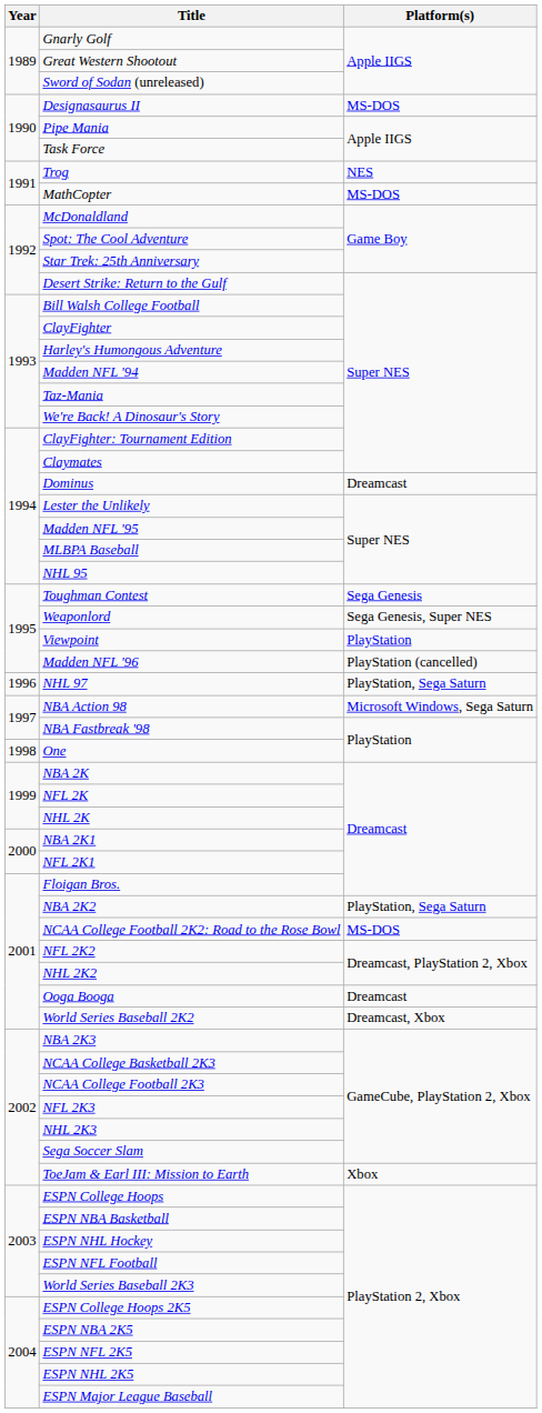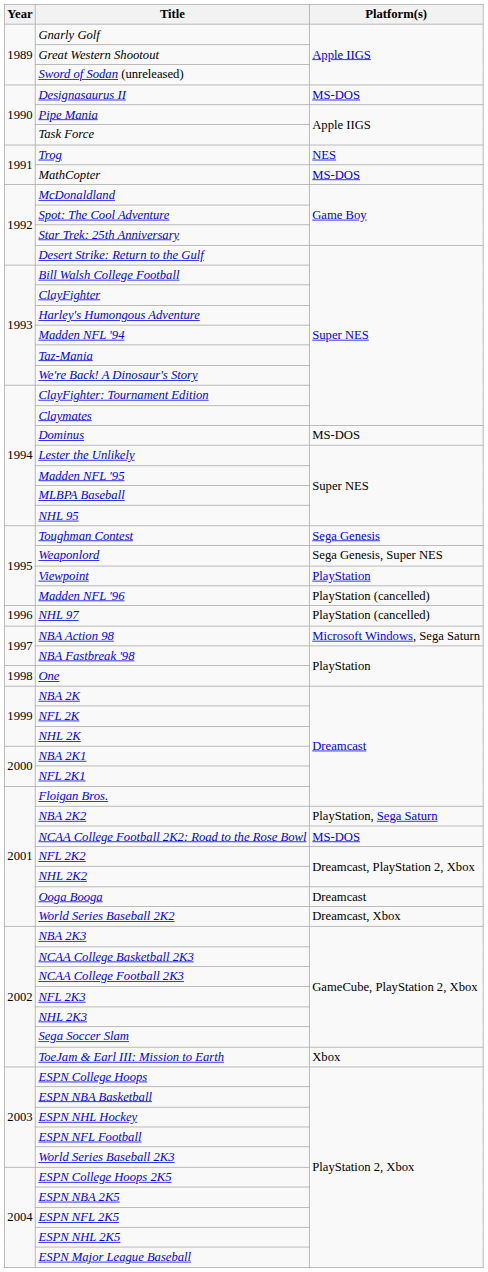Dominus | Platform(s): Dreamcast -> MS-DOS
NHL 97 | Platform(s): PlayStation, Sega Saturn -> PlayStation (cancelled)
